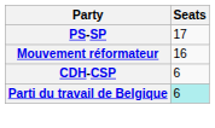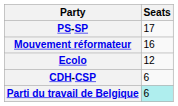+ row: Ecolo | 12
